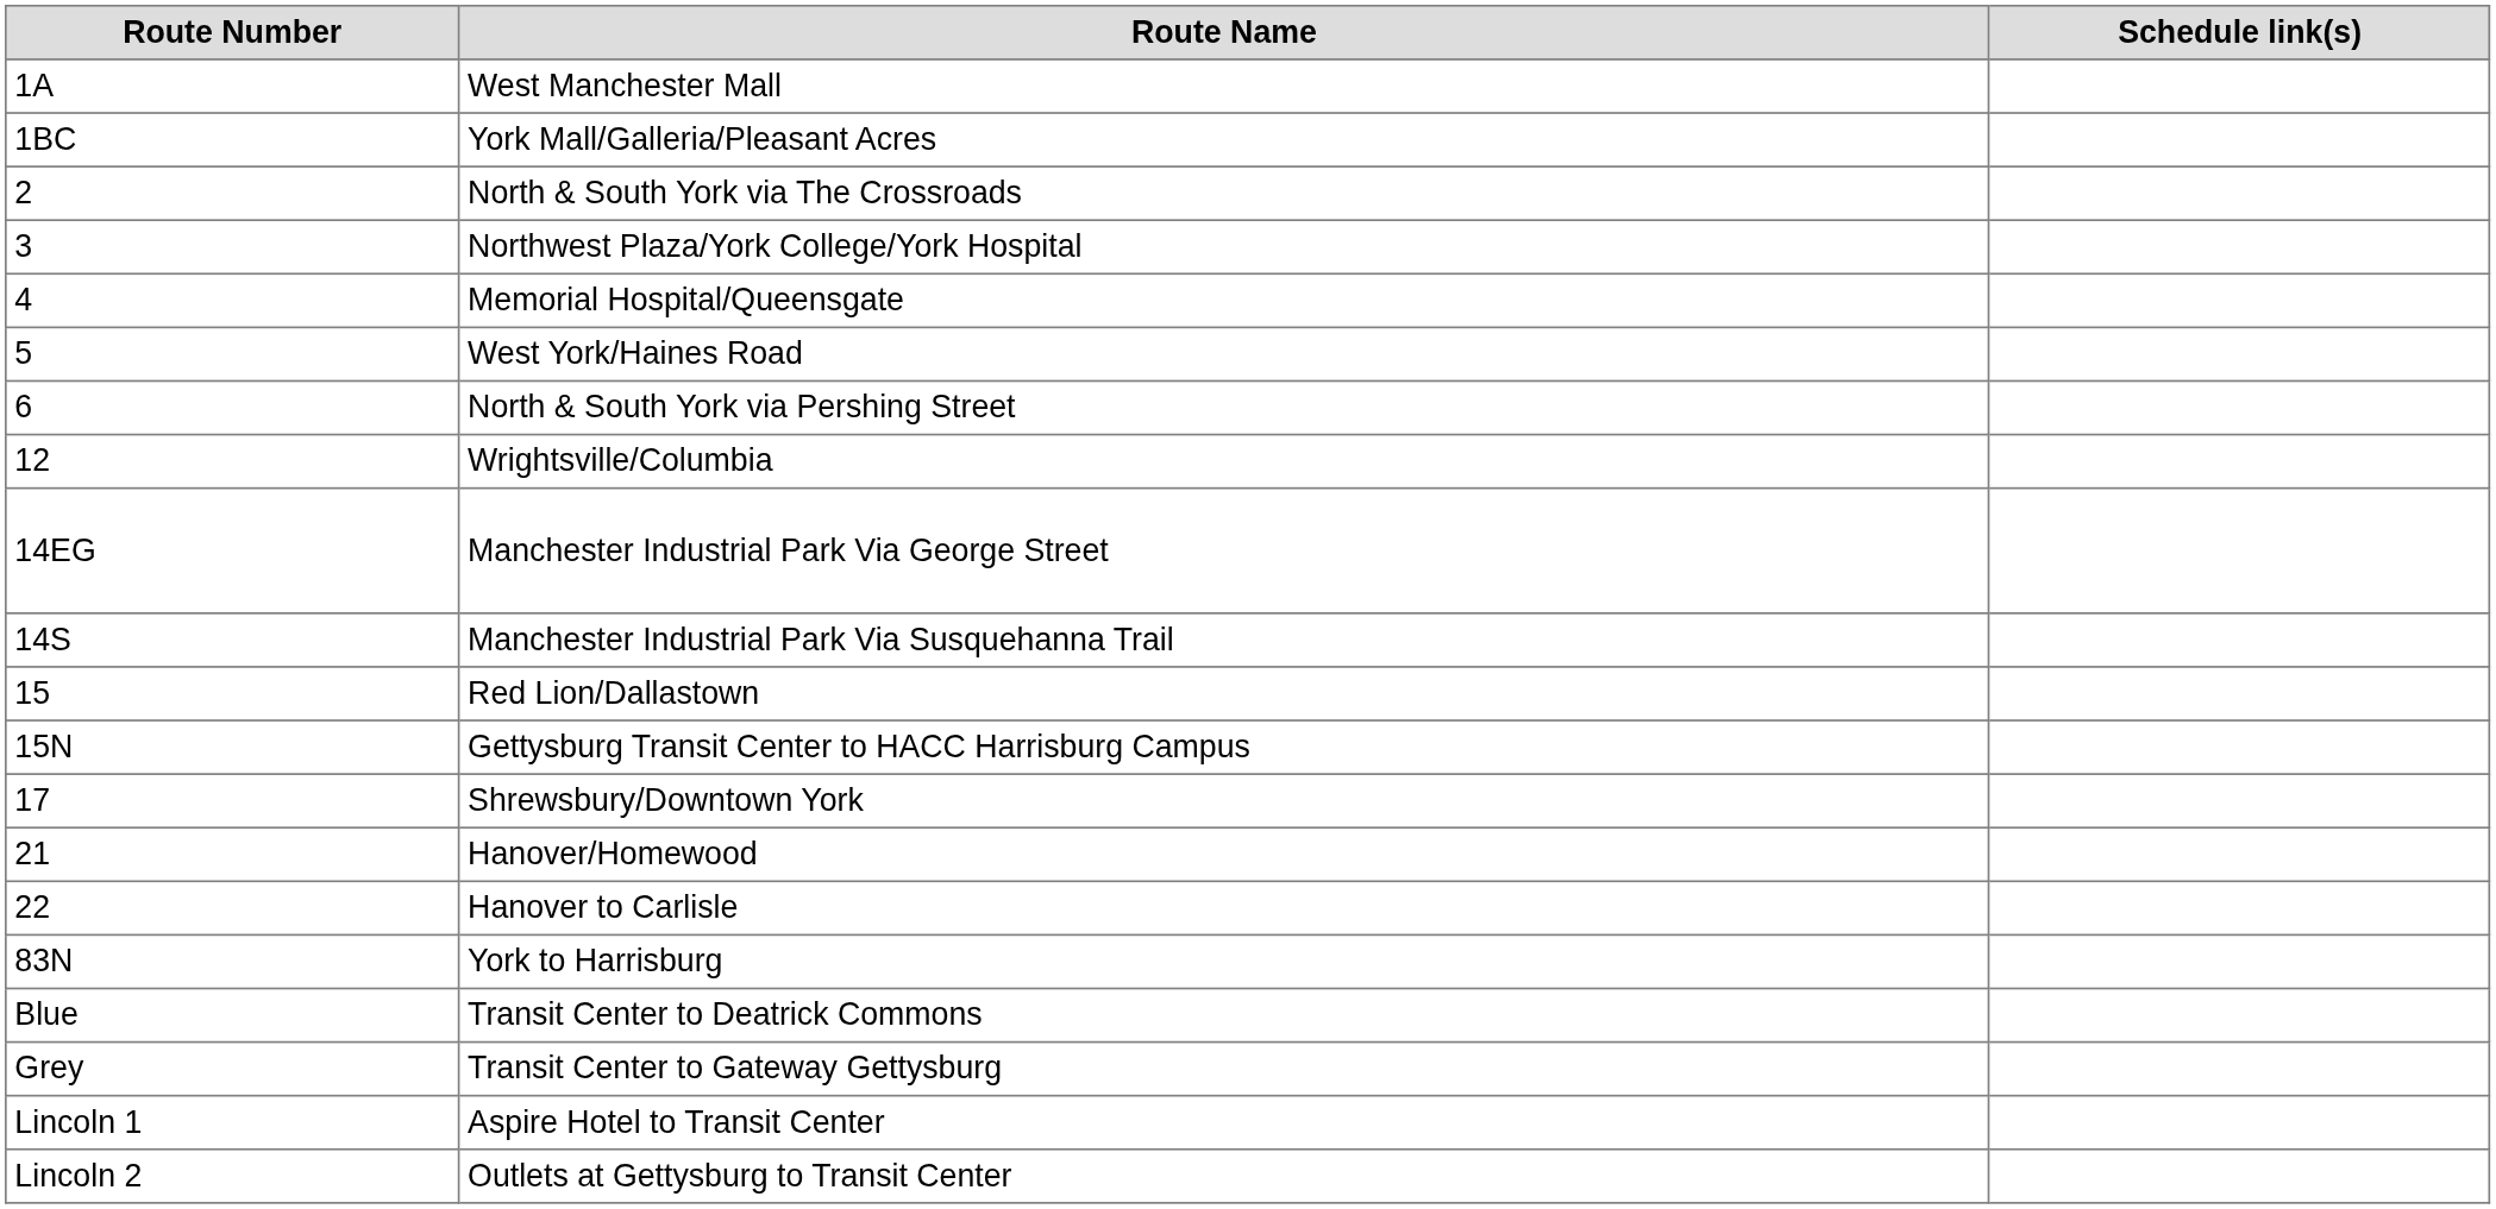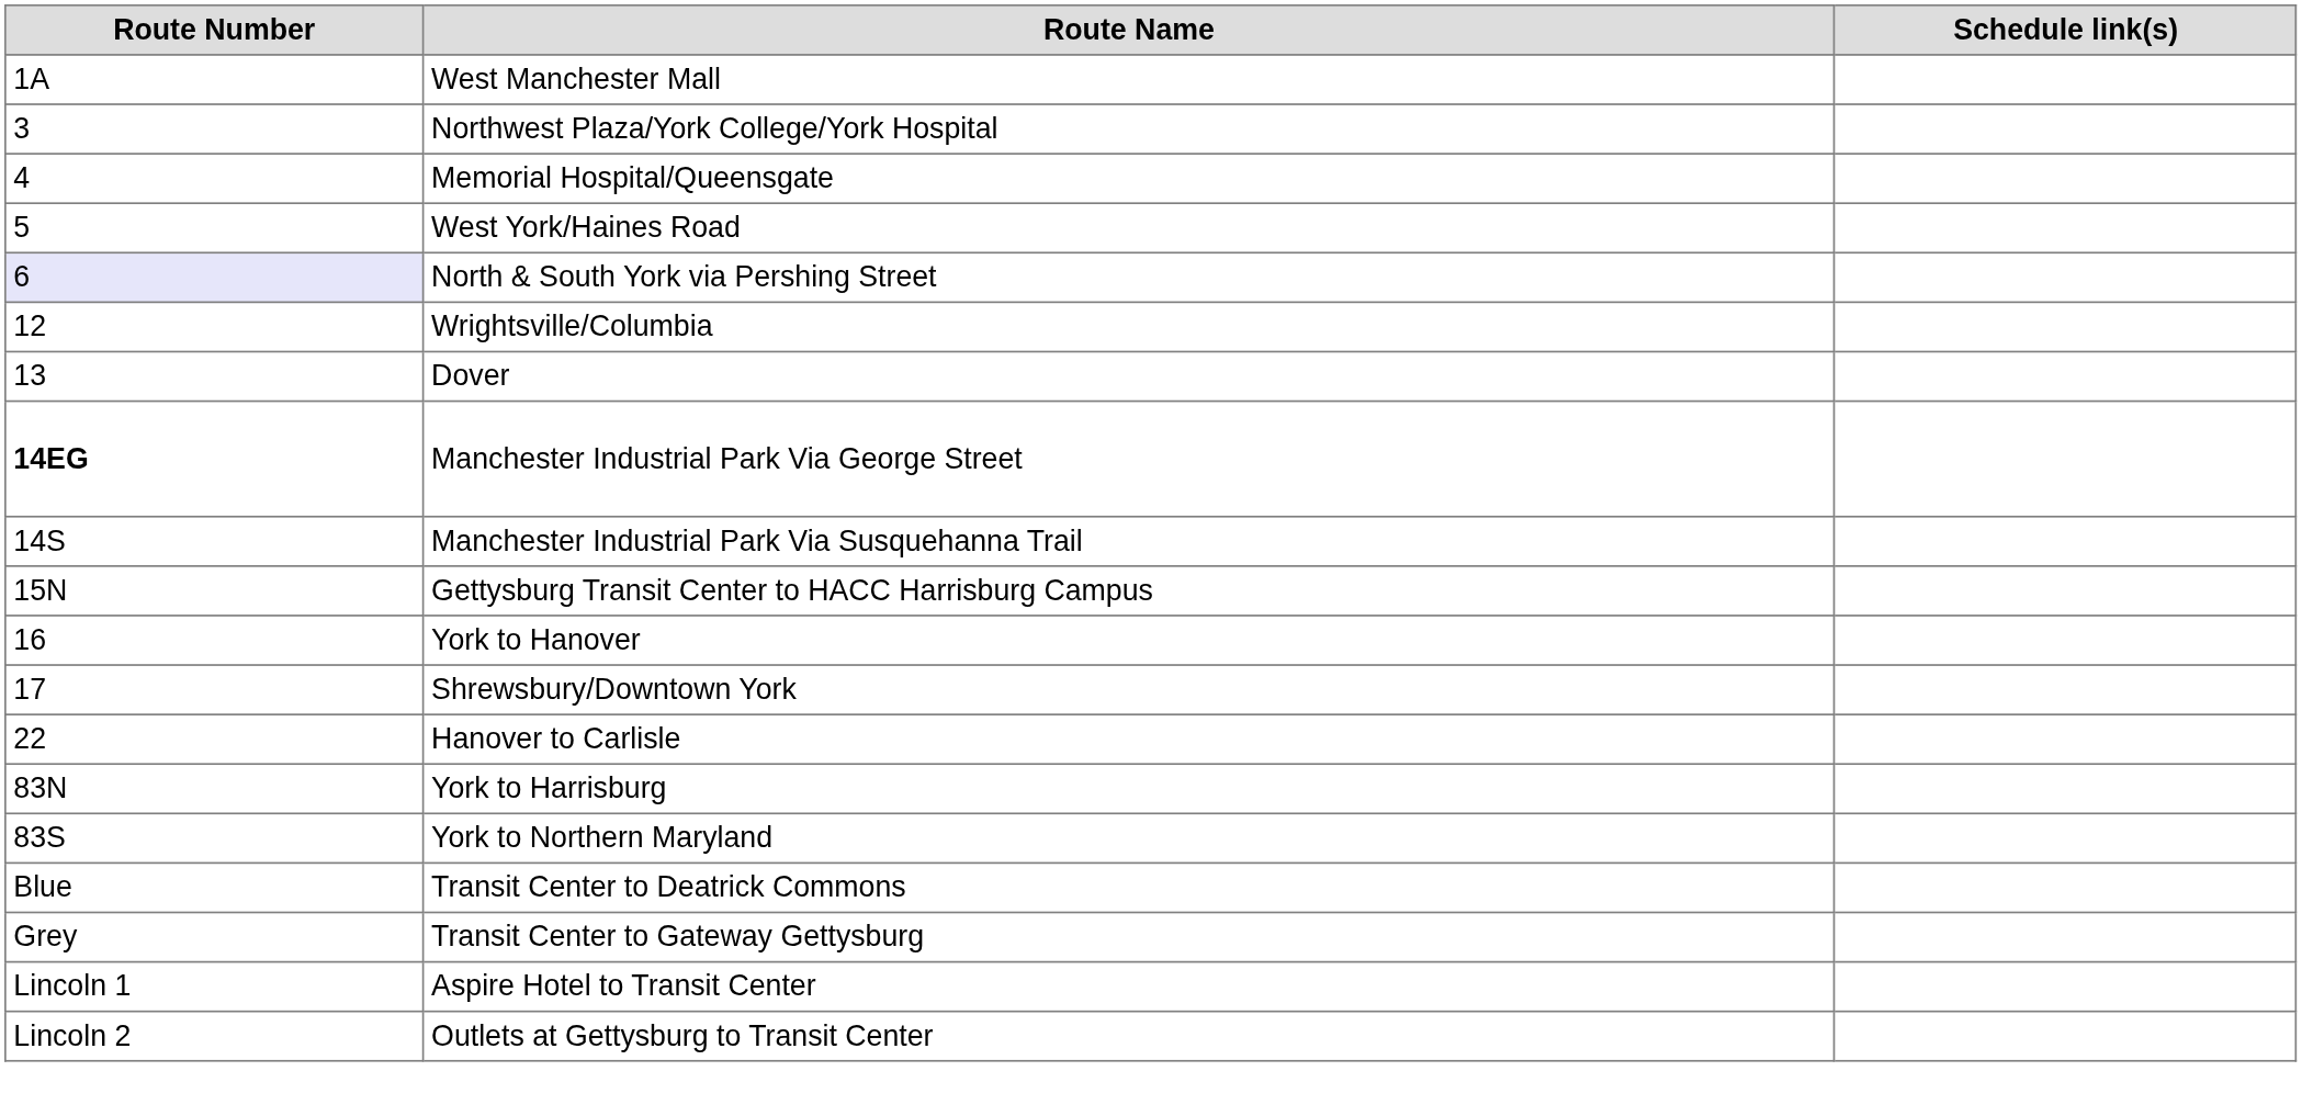- row: 1BC | York Mall/Galleria/Pleasant Acres
- row: 2 | North & South York via The Crossroads
North & South York via Pershing Street | Route Number: no background -> lavender background
+ row: 13 | Dover
Manchester Industrial Park Via George Street | Route Number: normal -> bold
- row: 15 | Red Lion/Dallastown
+ row: 16 | York to Hanover
- row: 21 | Hanover/Homewood
+ row: 83S | York to Northern Maryland
